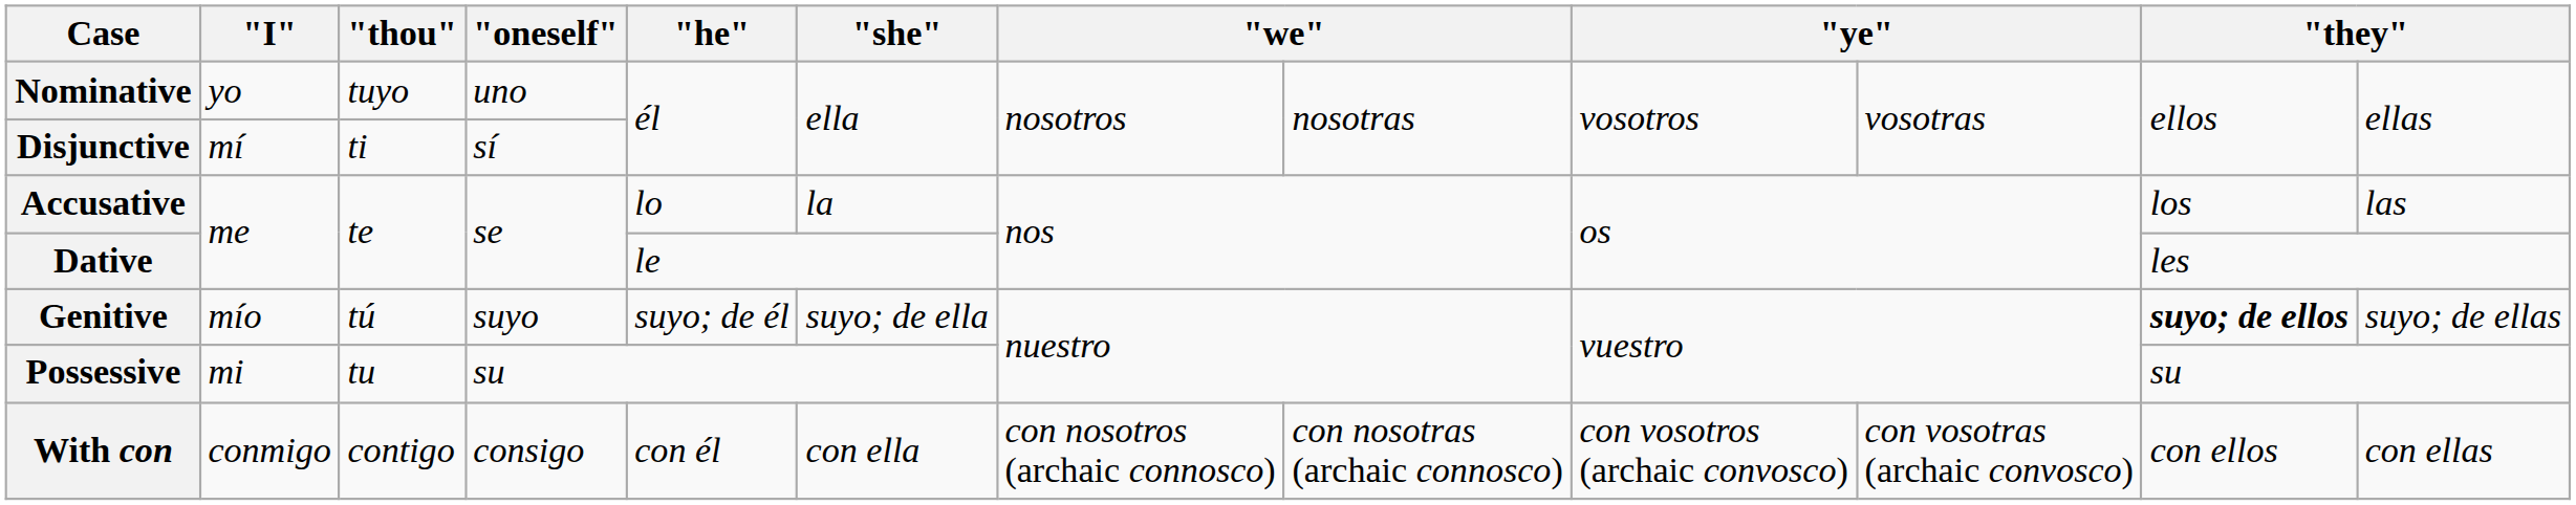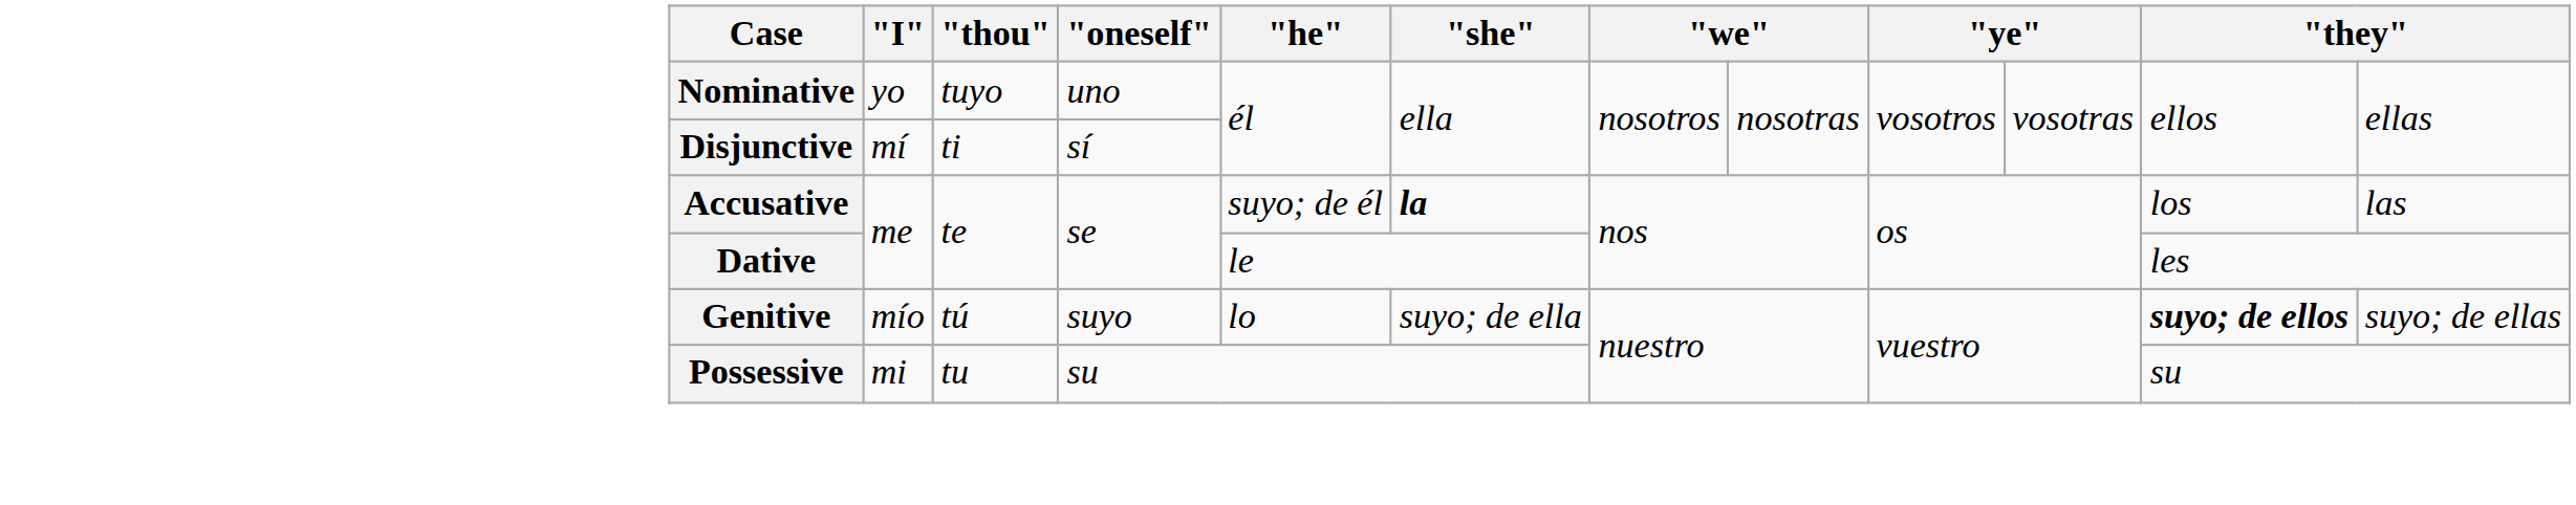Accusative | "he": lo -> suyo; de él
Accusative | "she": normal -> bold
Genitive | "he": suyo; de él -> lo
- row: With con | conmigo | contigo | consigo | con él | con ella | con nosotros (archaic connosco) | con nosotras (archaic connosco) | con vosotros (archaic convosco) | con vosotras (archaic convosco) | con ellos | con ellas
